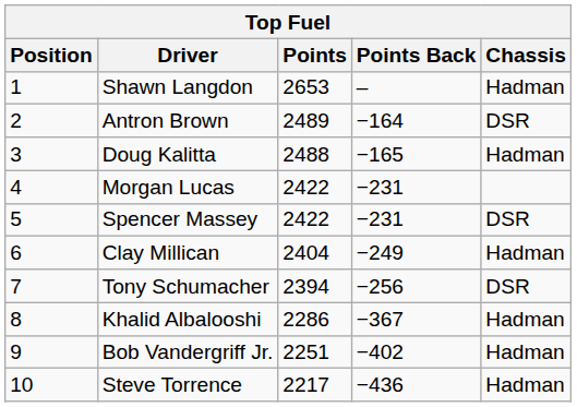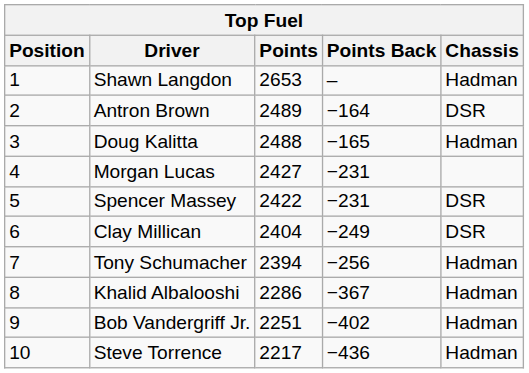Morgan Lucas | Points: 2422 -> 2427
Clay Millican | Chassis: Hadman -> DSR
Tony Schumacher | Chassis: DSR -> Hadman
